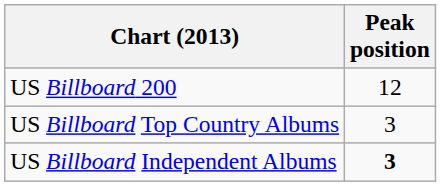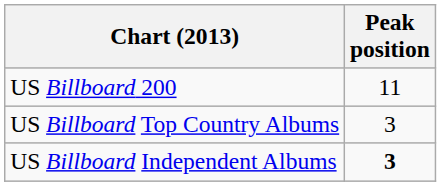US Billboard 200 | Peak position: 12 -> 11
